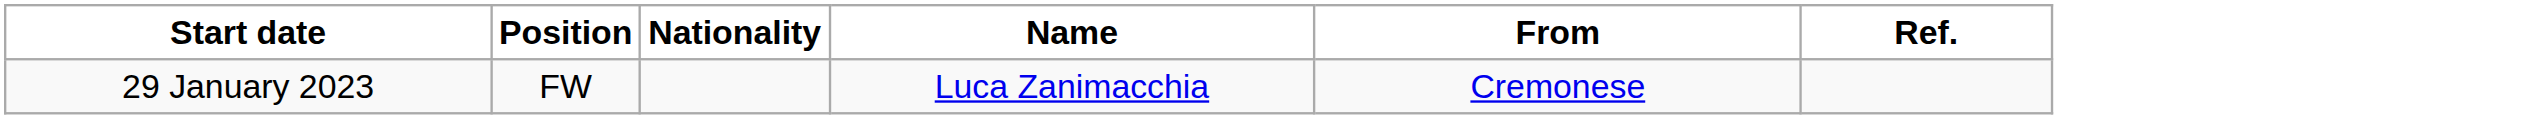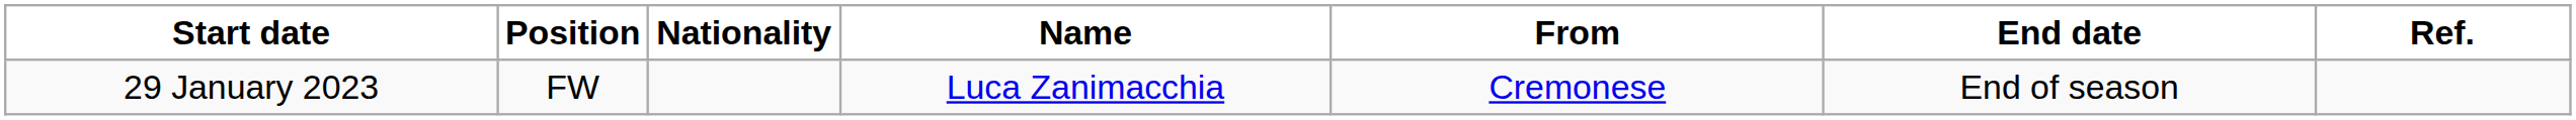+ column: End date | End of season
